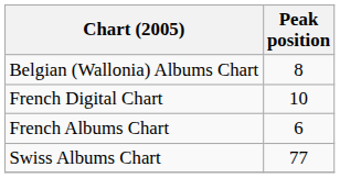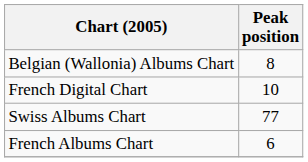rows swapped: French Albums Chart <-> Swiss Albums Chart
